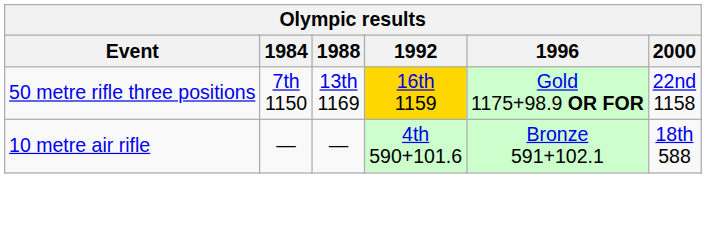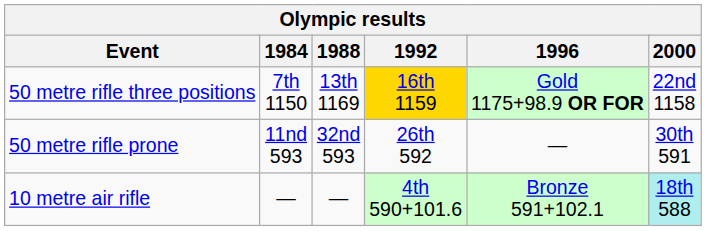+ row: 50 metre rifle prone | 11nd 593 | 32nd 593 | 26th 592 | — | 30th 591
10 metre air rifle | 2000: no background -> paleturquoise background
